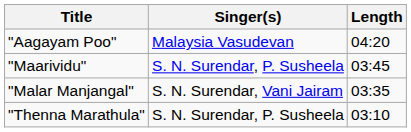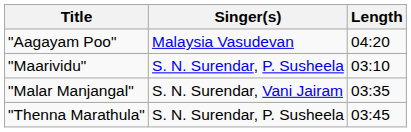"Maarividu" | Length: 03:45 -> 03:10
"Thenna Marathula" | Length: 03:10 -> 03:45
